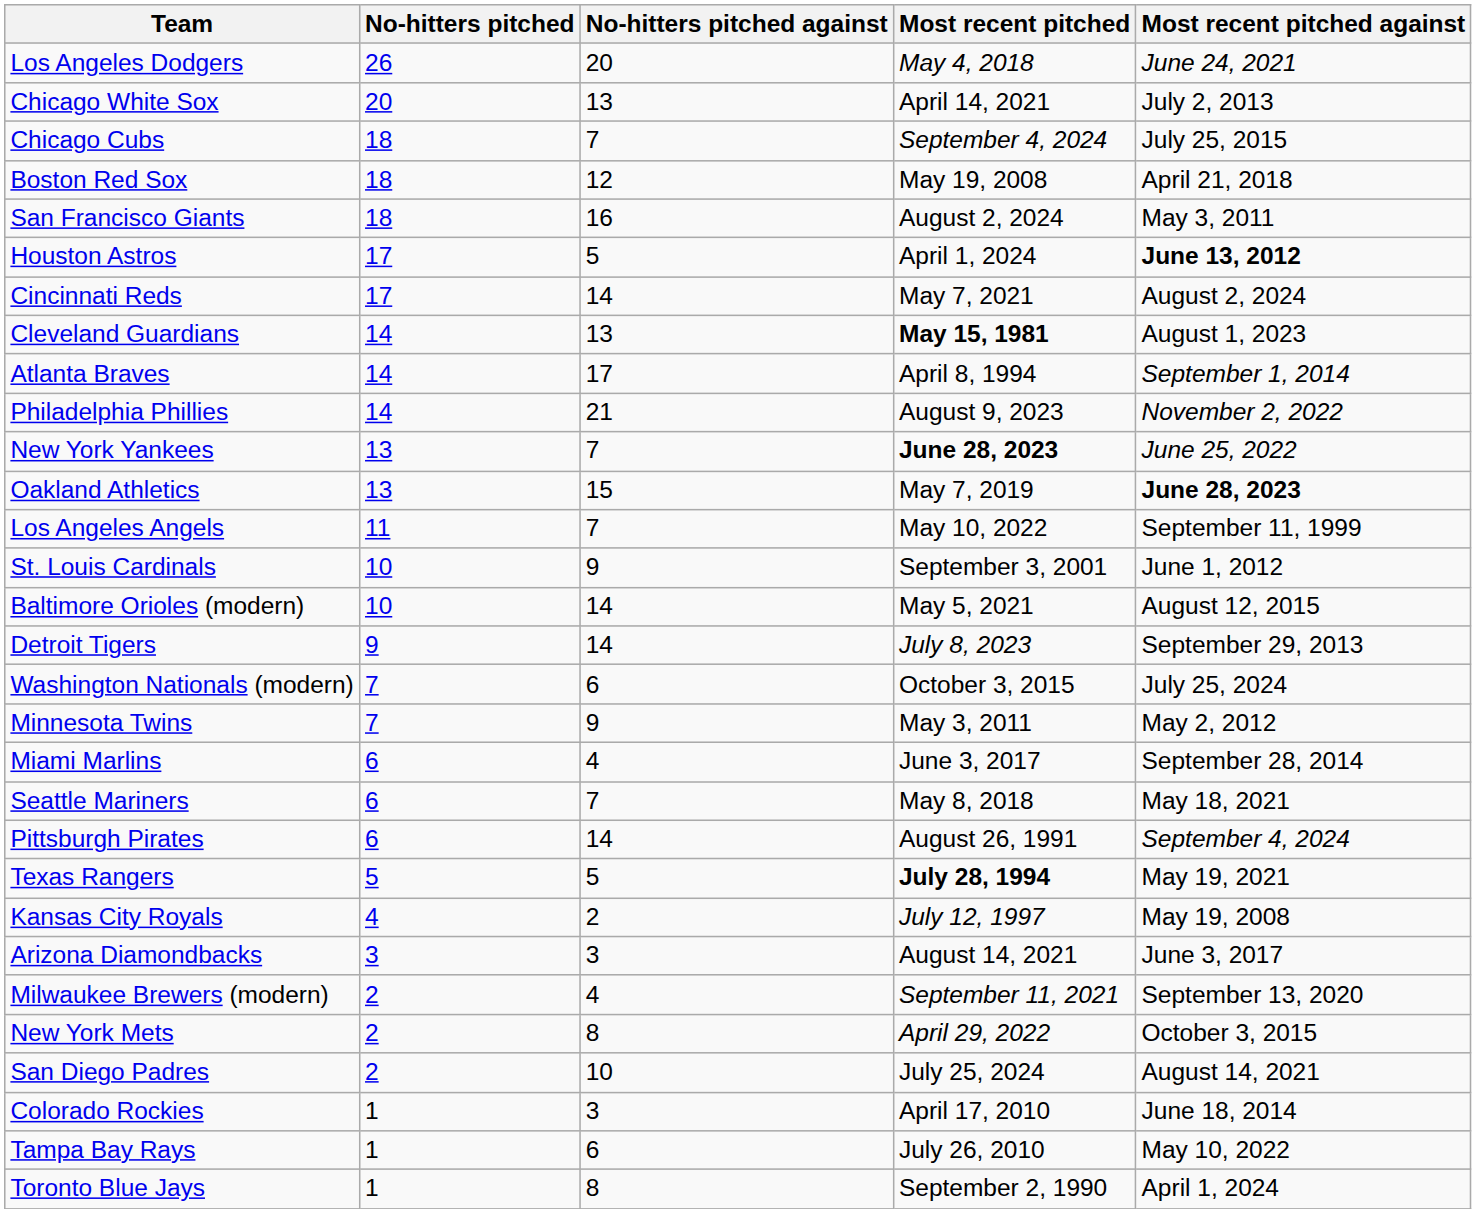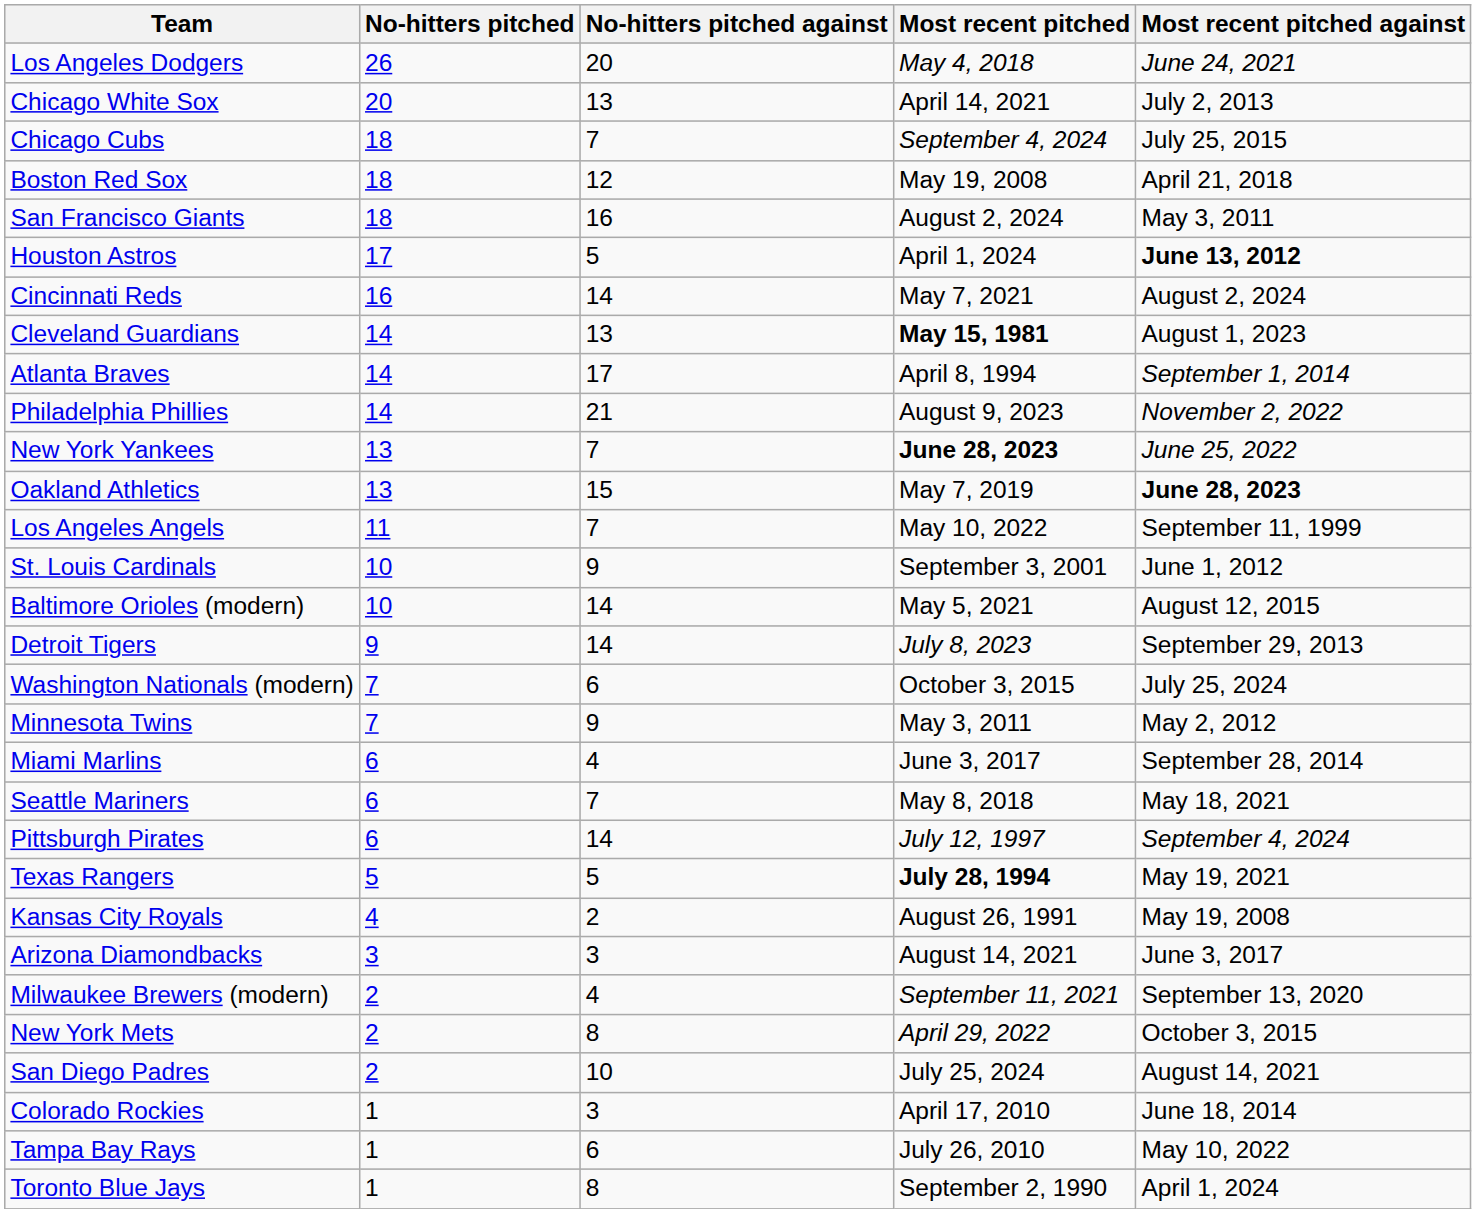Cincinnati Reds | No-hitters pitched: 17 -> 16
Pittsburgh Pirates | Most recent pitched: August 26, 1991 -> July 12, 1997
Kansas City Royals | Most recent pitched: July 12, 1997 -> August 26, 1991
